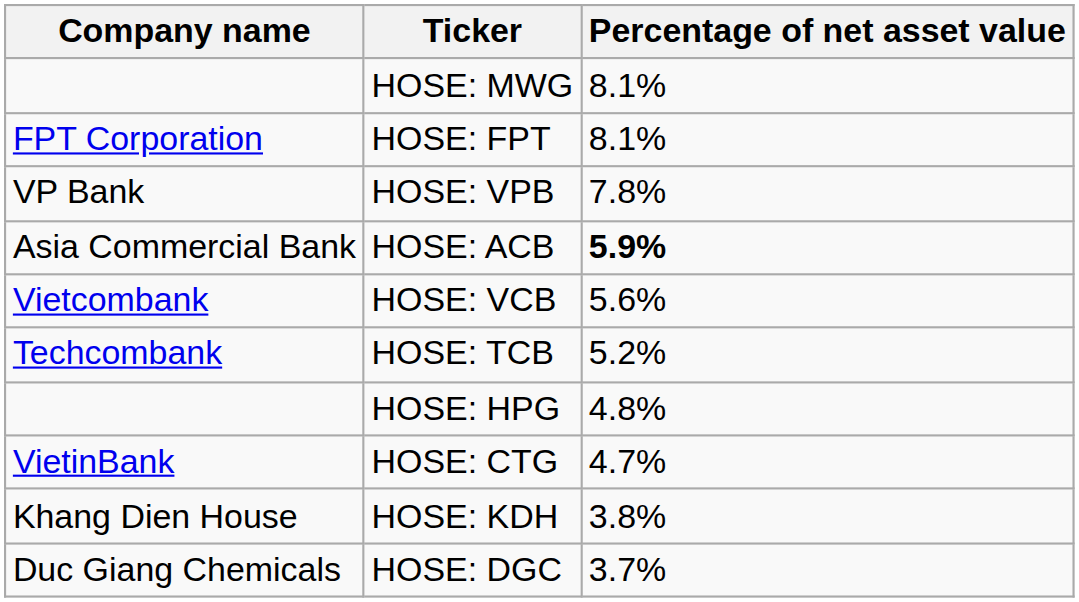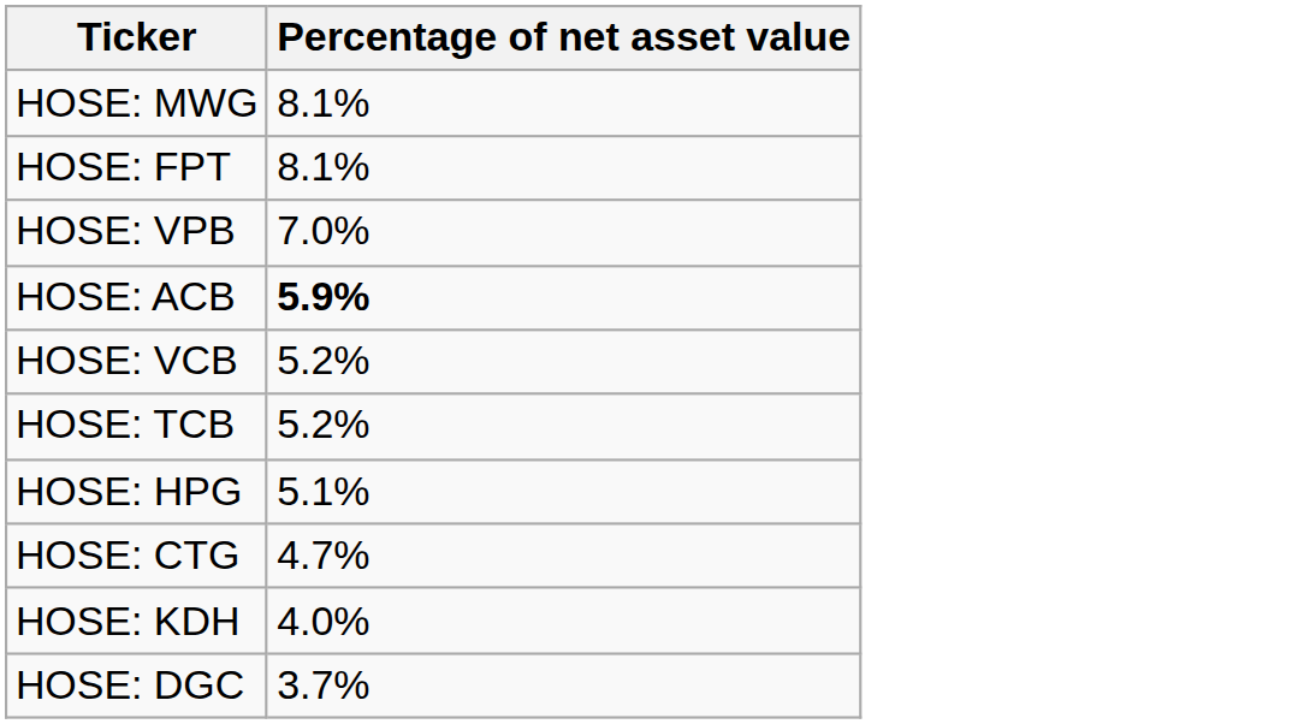- column: Company name | FPT Corporation | VP Bank | Asia Commercial Bank | Vietcombank | Techcombank | VietinBank | Khang Dien House | Duc Giang Chemicals
HOSE: VPB | Percentage of net asset value: 7.8% -> 7.0%
HOSE: VCB | Percentage of net asset value: 5.6% -> 5.2%
HOSE: HPG | Percentage of net asset value: 4.8% -> 5.1%
HOSE: KDH | Percentage of net asset value: 3.8% -> 4.0%
